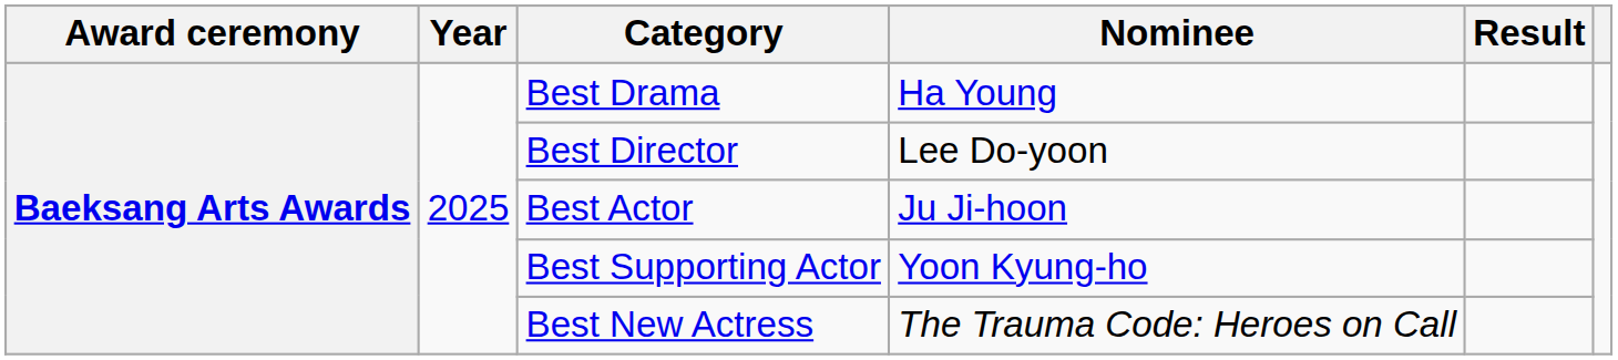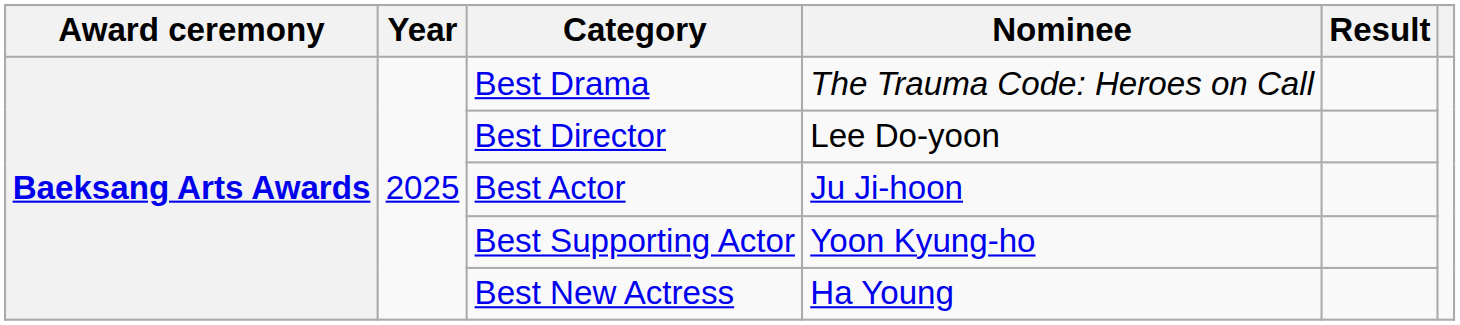Best Drama | Nominee: Ha Young -> The Trauma Code: Heroes on Call
Best New Actress | Nominee: The Trauma Code: Heroes on Call -> Ha Young
